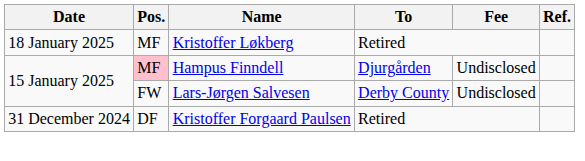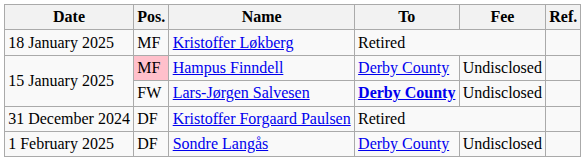Hampus Finndell | To: Djurgården -> Derby County
Lars-Jørgen Salvesen | To: normal -> bold
+ row: 1 February 2025 | DF | Sondre Langås | Derby County | Undisclosed
